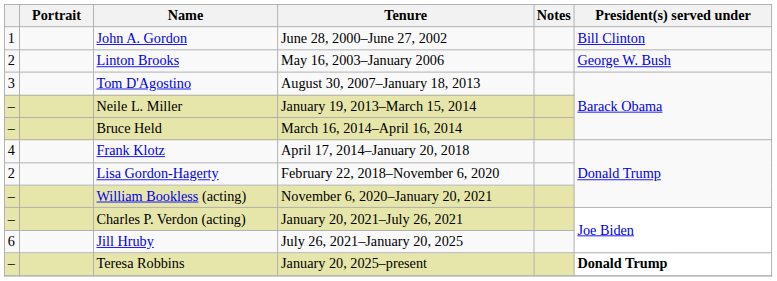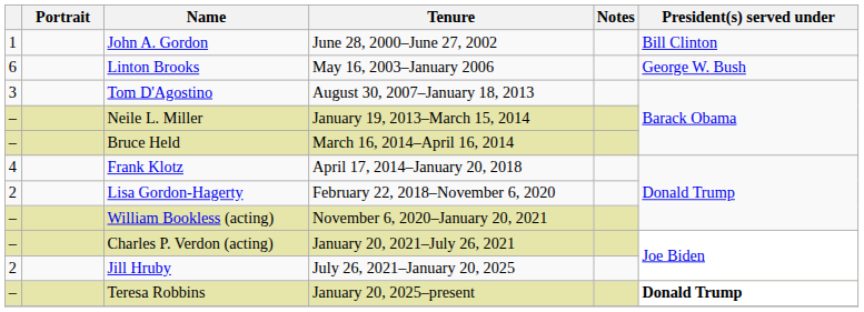Linton Brooks | column 1: 2 -> 6
Jill Hruby | column 1: 6 -> 2
